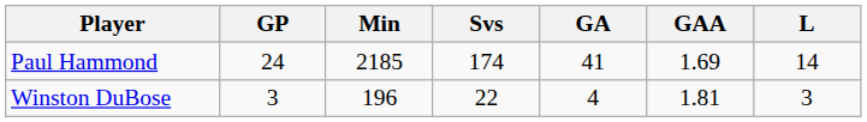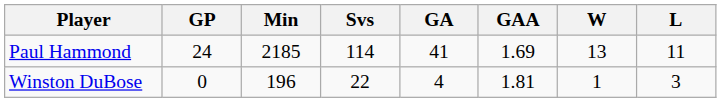+ column: W | 13 | 1
Paul Hammond | Svs: 174 -> 114
Paul Hammond | L: 14 -> 11
Winston DuBose | GP: 3 -> 0
